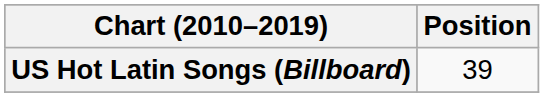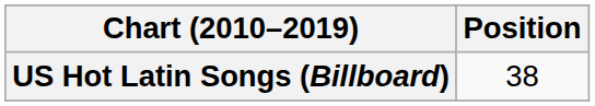US Hot Latin Songs (Billboard) | Position: 39 -> 38
